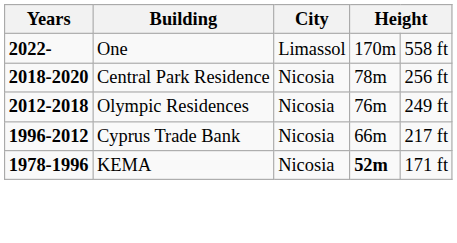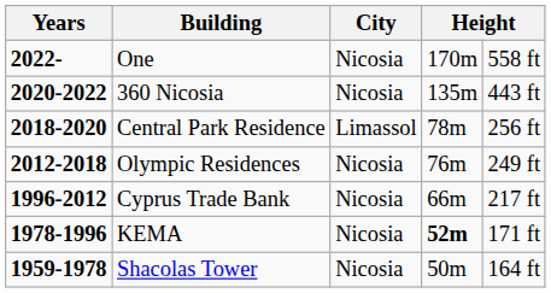One | City: Limassol -> Nicosia
+ row: 2020-2022 | 360 Nicosia | Nicosia | 135m | 443 ft
Central Park Residence | City: Nicosia -> Limassol
+ row: 1959-1978 | Shacolas Tower | Nicosia | 50m | 164 ft
